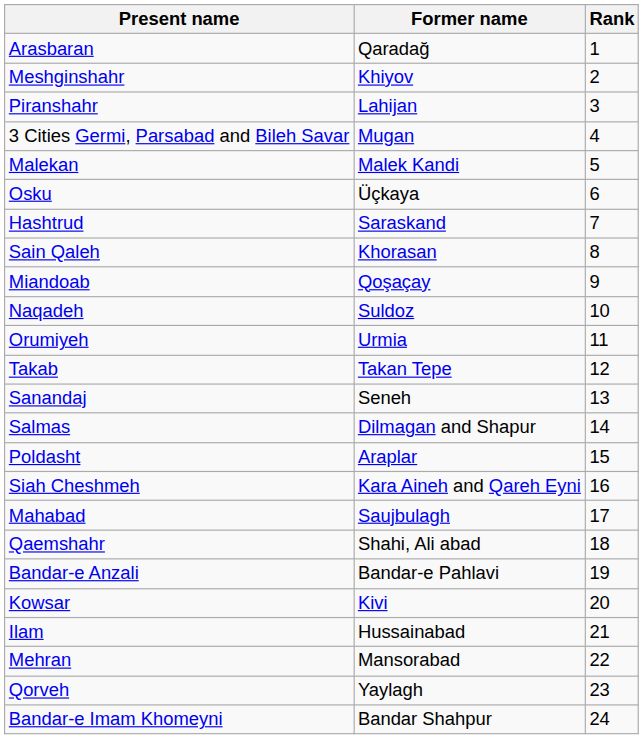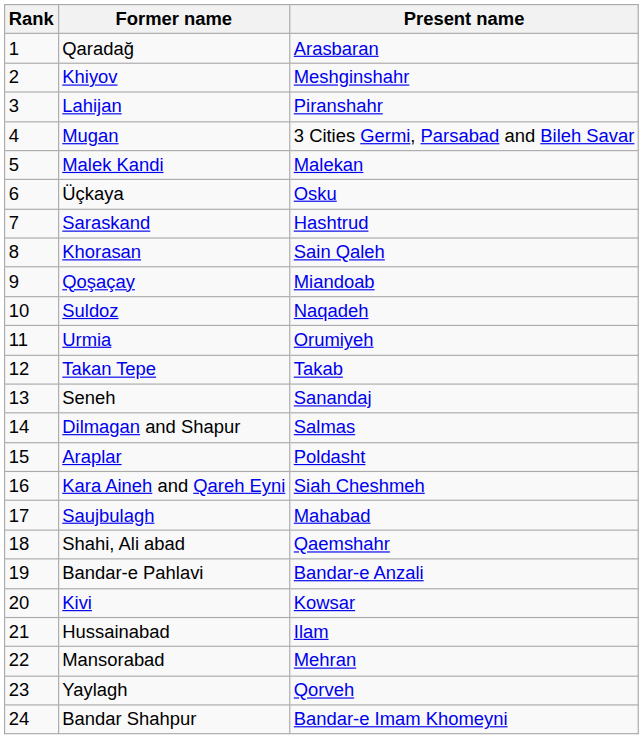columns swapped: Rank <-> Present name
